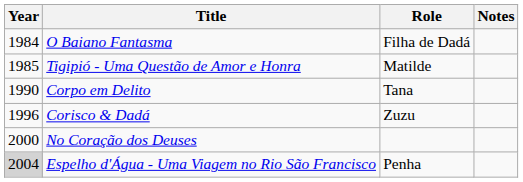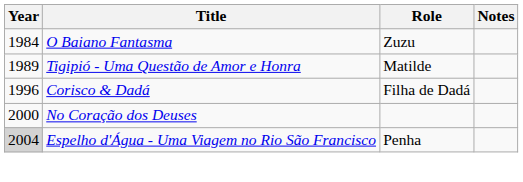O Baiano Fantasma | Role: Filha de Dadá -> Zuzu
Tigipió - Uma Questão de Amor e Honra | Year: 1985 -> 1989
- row: 1990 | Corpo em Delito | Tana
Corisco & Dadá | Role: Zuzu -> Filha de Dadá
